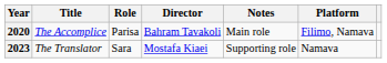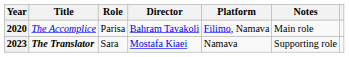columns swapped: Platform <-> Notes
2023 | Title: normal -> bold
